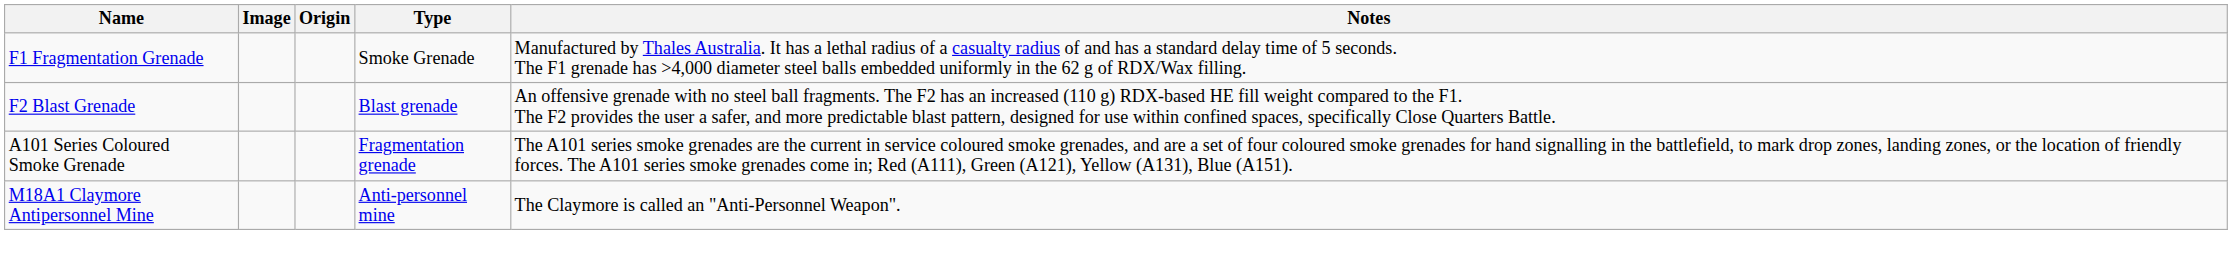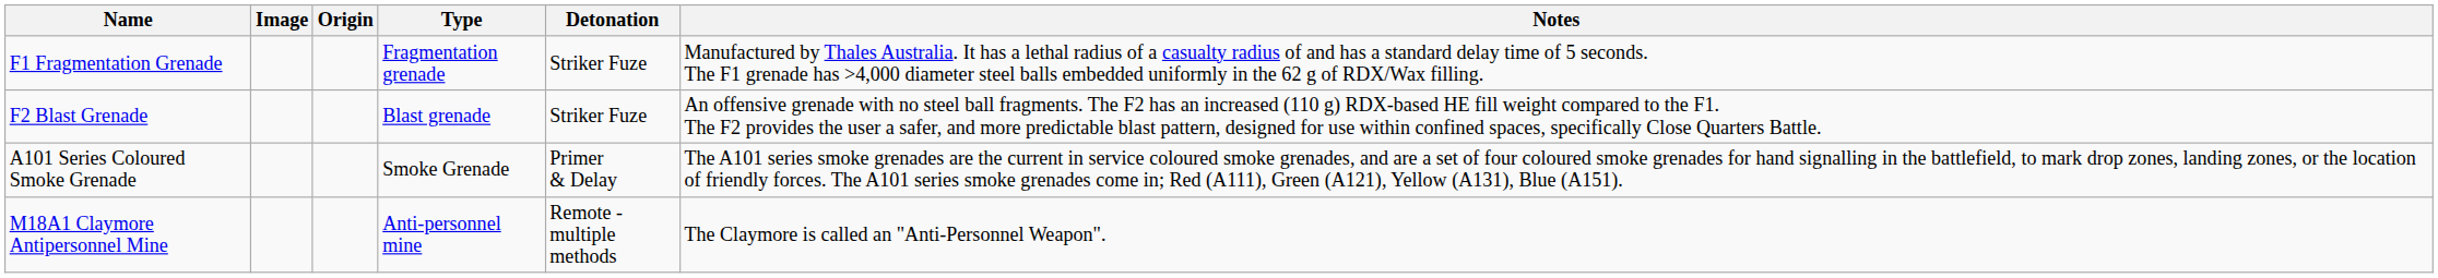+ column: Detonation | Striker Fuze | Striker Fuze | Primer & Delay | Remote - multiple methods
F1 Fragmentation Grenade | Type: Smoke Grenade -> Fragmentation grenade
A101 Series Coloured Smoke Grenade | Type: Fragmentation grenade -> Smoke Grenade
